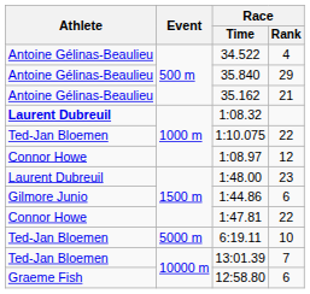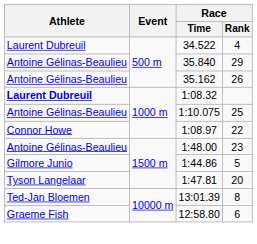34.522 | Athlete: Antoine Gélinas-Beaulieu -> Laurent Dubreuil
35.162 | Race / Rank: 21 -> 26
1:10.075 | Athlete: Ted-Jan Bloemen -> Antoine Gélinas-Beaulieu
1:10.075 | Race / Rank: 22 -> 25
1:08.97 | Race / Rank: 12 -> 22
1:48.00 | Athlete: Laurent Dubreuil -> Antoine Gélinas-Beaulieu
1:44.86 | Race / Rank: 6 -> 5
1:47.81 | Athlete: Connor Howe -> Tyson Langelaar
1:47.81 | Race / Rank: 22 -> 20
- row: Ted-Jan Bloemen | 5000 m | 6:19.11 | 10
13:01.39 | Race / Rank: 7 -> 8
